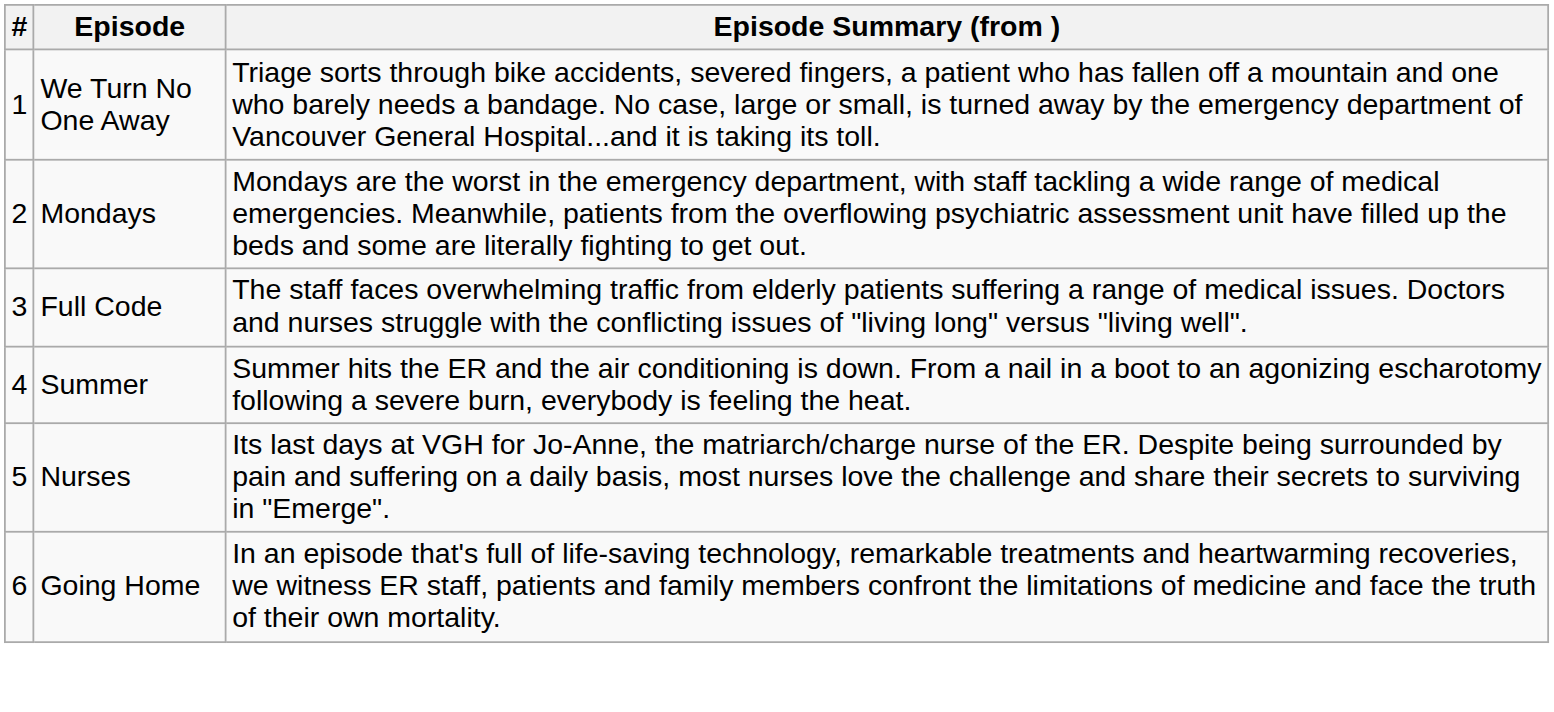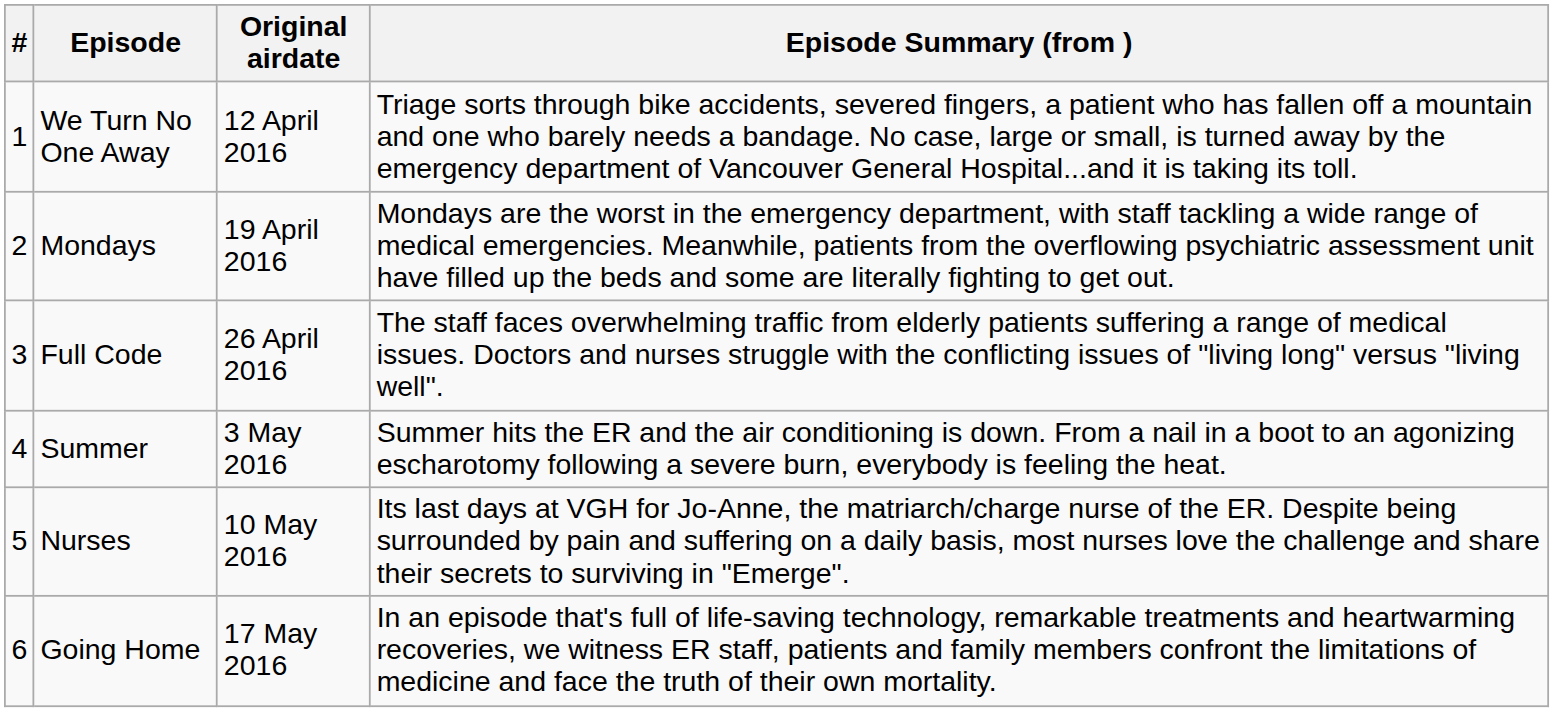+ column: Original airdate | 12 April 2016 | 19 April 2016 | 26 April 2016 | 3 May 2016 | 10 May 2016 | 17 May 2016
